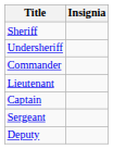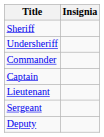rows swapped: Captain <-> Lieutenant
